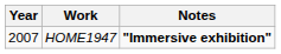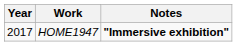HOME1947 | Year: 2007 -> 2017
